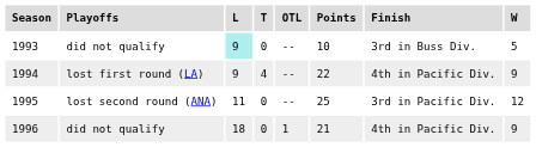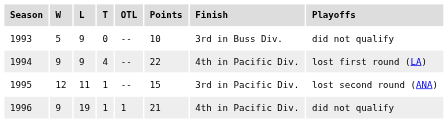columns swapped: W <-> Playoffs
1993 | L: paleturquoise background -> no background
1995 | T: 0 -> 1
1995 | Points: 25 -> 15
1996 | L: 18 -> 19
1996 | T: 0 -> 1
